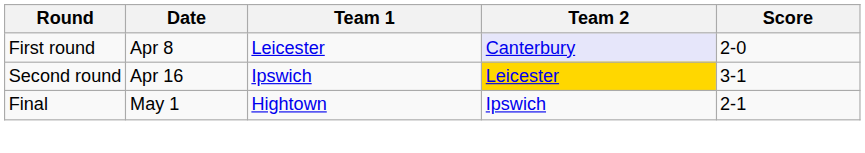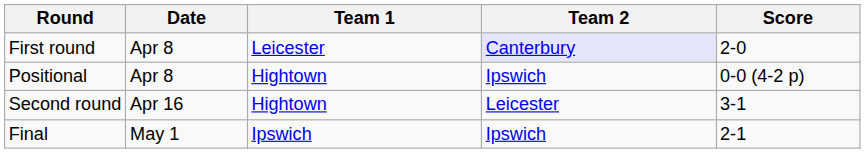+ row: Positional | Apr 8 | Hightown | Ipswich | 0-0 (4-2 p)
Second round | Team 1: Ipswich -> Hightown
Second round | Team 2: gold background -> no background
Final | Team 1: Hightown -> Ipswich
